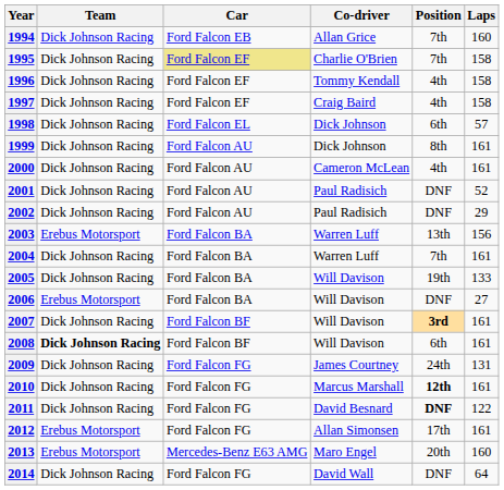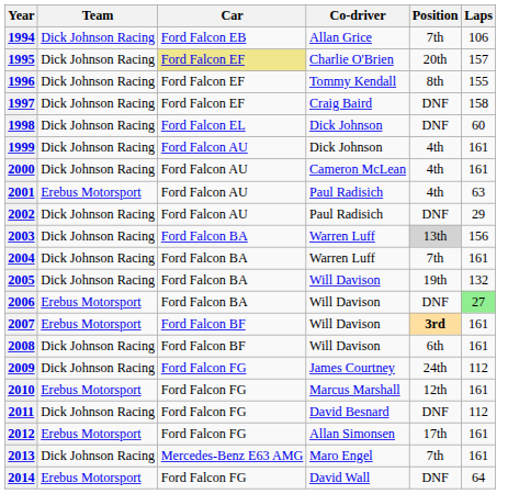1994 | Laps: 160 -> 106
1995 | Position: 7th -> 20th
1995 | Laps: 158 -> 157
1996 | Position: 4th -> 8th
1996 | Laps: 158 -> 155
1997 | Position: 4th -> DNF
1998 | Position: 6th -> DNF
1998 | Laps: 57 -> 60
1999 | Position: 8th -> 4th
2001 | Team: Dick Johnson Racing -> Erebus Motorsport
2001 | Position: DNF -> 4th
2001 | Laps: 52 -> 63
2003 | Team: Erebus Motorsport -> Dick Johnson Racing
2003 | Position: no background -> lightgrey background
2005 | Laps: 133 -> 132
2006 | Laps: no background -> lightgreen background
2007 | Team: Dick Johnson Racing -> Erebus Motorsport
2008 | Team: bold -> normal
2009 | Laps: 131 -> 112
2010 | Team: Dick Johnson Racing -> Erebus Motorsport
2010 | Position: bold -> normal
2011 | Position: bold -> normal
2011 | Laps: 122 -> 112
2013 | Team: Erebus Motorsport -> Dick Johnson Racing
2013 | Position: 20th -> 7th
2013 | Laps: 160 -> 161
2014 | Team: Dick Johnson Racing -> Erebus Motorsport
